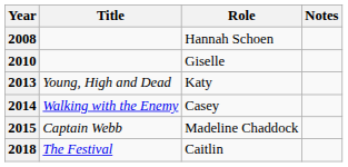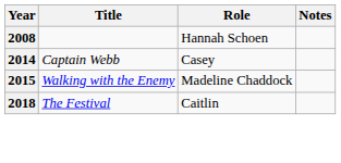- row: 2010 | Giselle
- row: 2013 | Young, High and Dead | Katy
2014 | Title: Walking with the Enemy -> Captain Webb
2015 | Title: Captain Webb -> Walking with the Enemy
